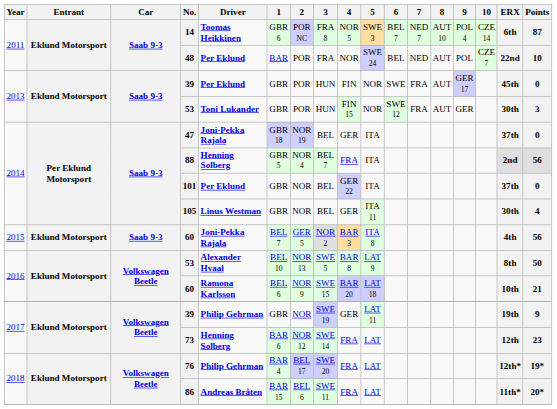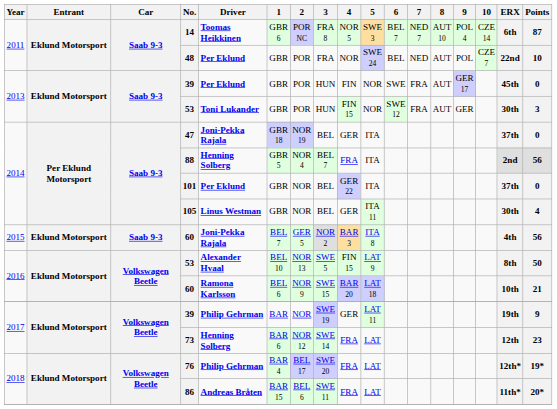48 | 1: BAR -> GBR
2016 / 53 | 4: BAR 8 -> FIN 15
2017 / 39 | 1: GBR -> BAR
